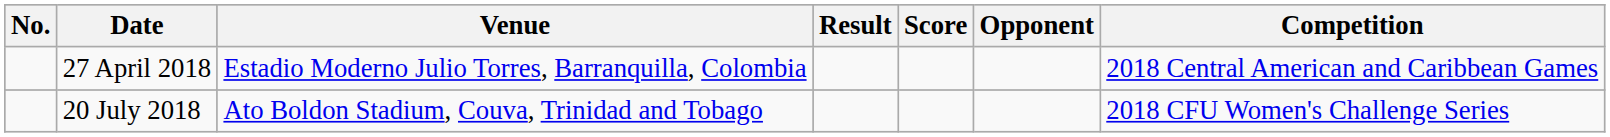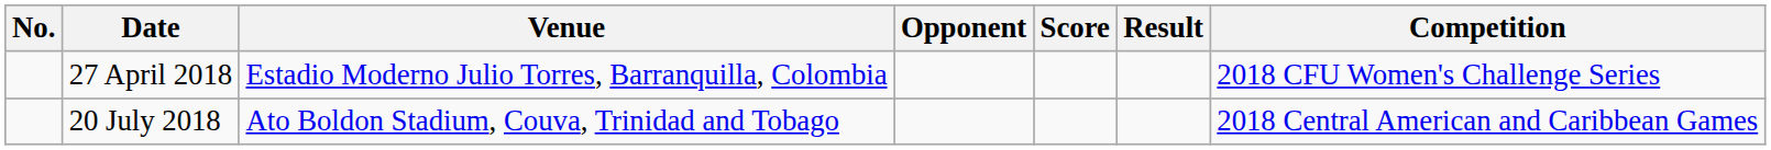columns swapped: Opponent <-> Result
27 April 2018 | Competition: 2018 Central American and Caribbean Games -> 2018 CFU Women's Challenge Series
20 July 2018 | Competition: 2018 CFU Women's Challenge Series -> 2018 Central American and Caribbean Games
